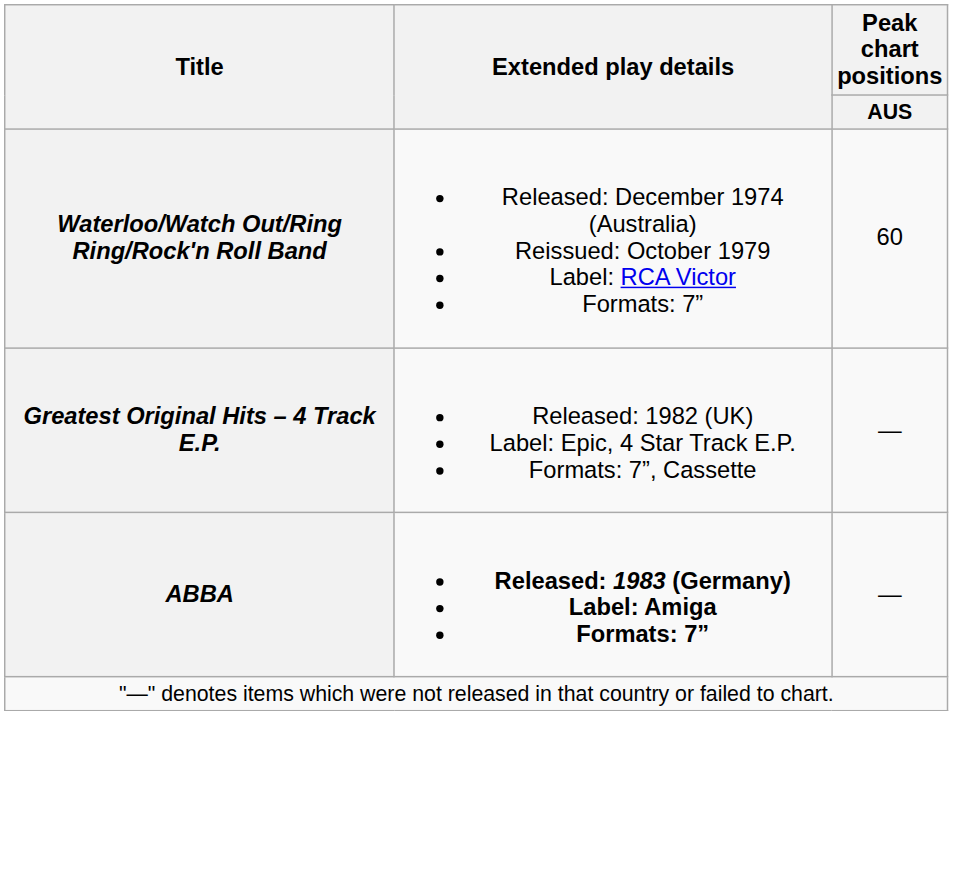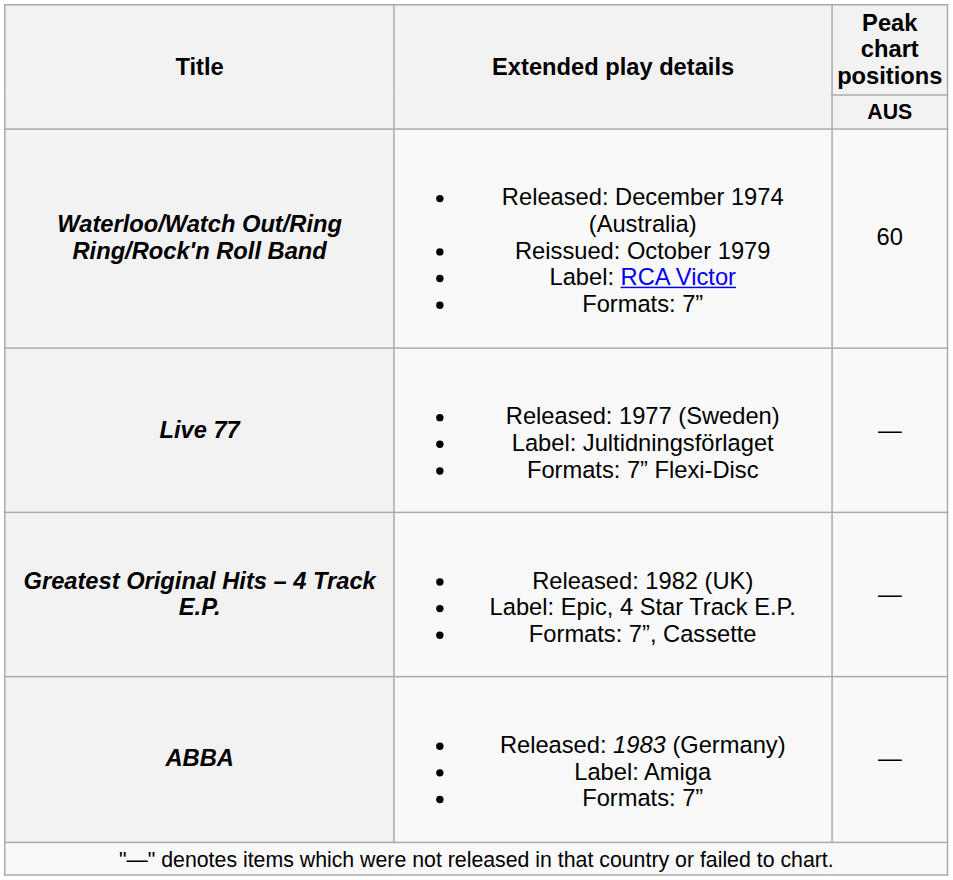+ row: Live 77 | Released: 1977 (Sweden) Label: Jultidningsförlaget Formats: 7” Flexi-Disc | —
ABBA | Extended play details: bold -> normal
